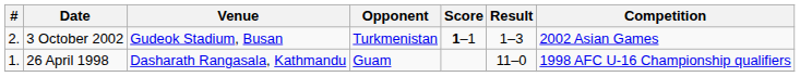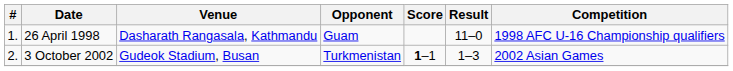rows swapped: 26 April 1998 <-> 3 October 2002
